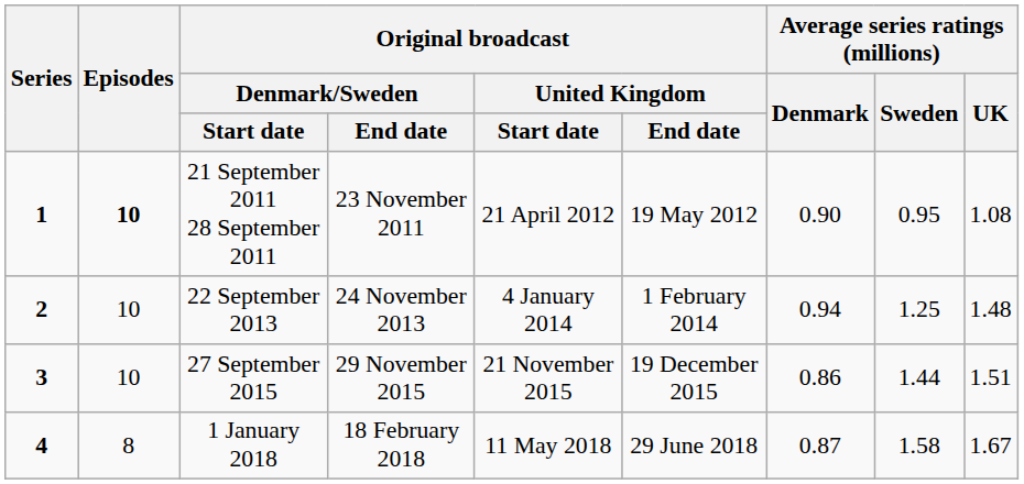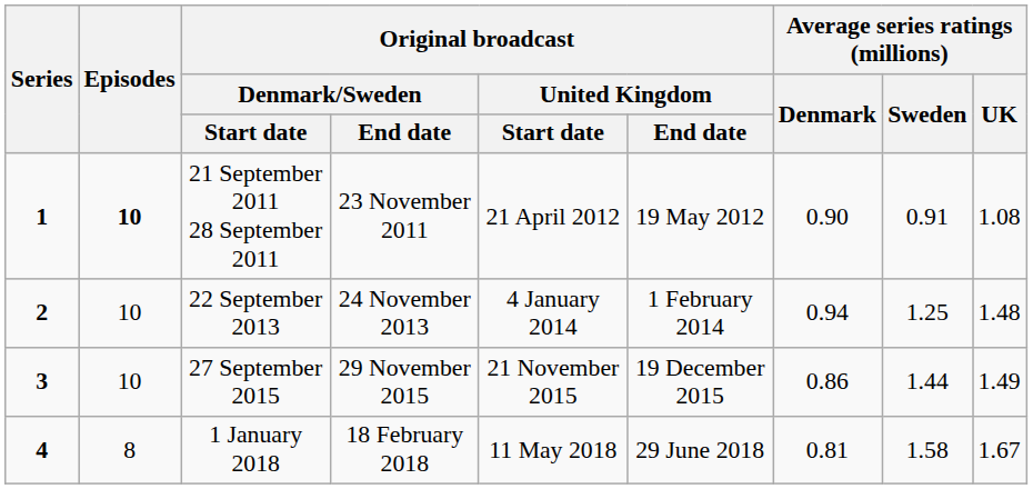21 September 2011 28 September 2011 | Average series ratings (millions) / Sweden: 0.95 -> 0.91
27 September 2015 | Average series ratings (millions) / UK: 1.51 -> 1.49
1 January 2018 | Average series ratings (millions) / Denmark: 0.87 -> 0.81
